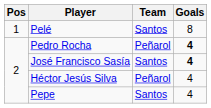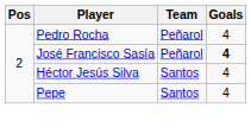- row: 1 | Pelé | Santos | 8
Pedro Rocha | Goals: bold -> normal
José Francisco Sasía | Team: Santos -> Peñarol
Héctor Jesús Silva | Team: Peñarol -> Santos
